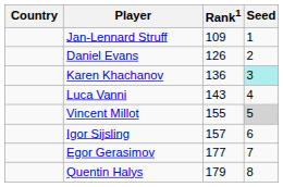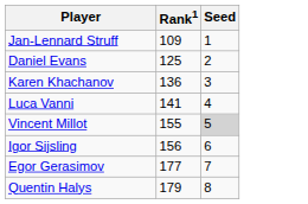- column: Country
Daniel Evans | Rank1: 126 -> 125
Karen Khachanov | Seed: paleturquoise background -> no background
Luca Vanni | Rank1: 143 -> 141
Igor Sijsling | Rank1: 157 -> 156
